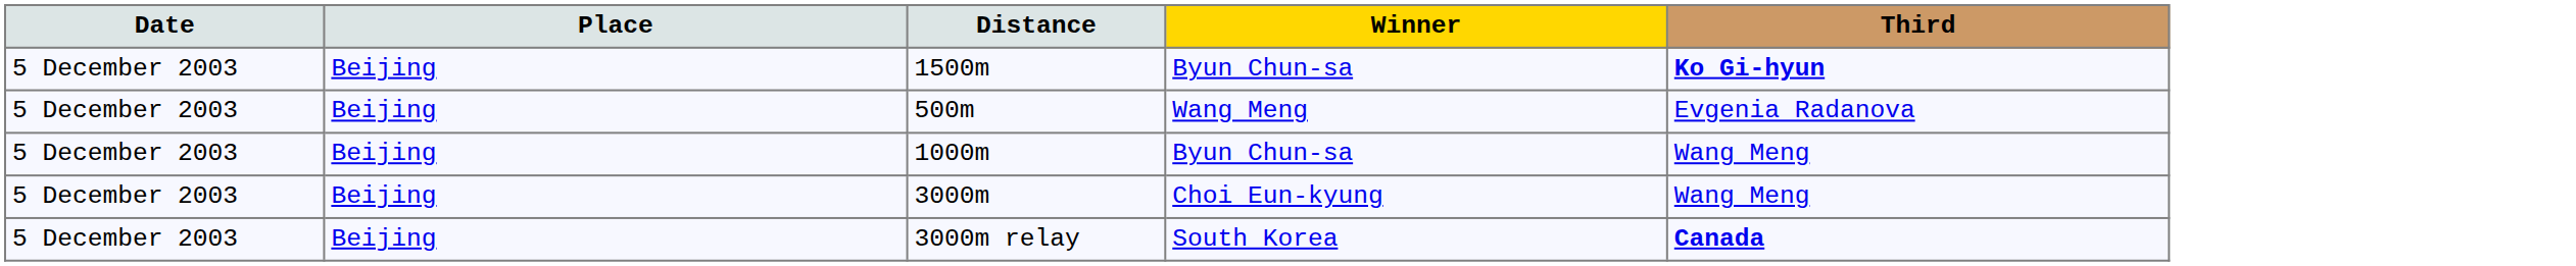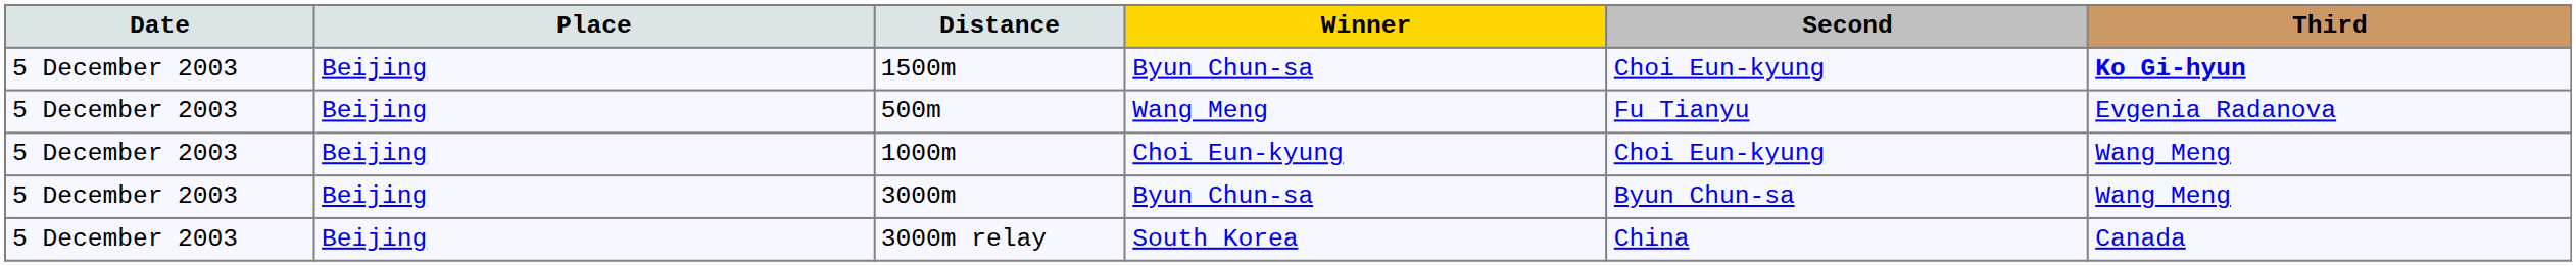+ column: Second | Choi Eun-kyung | Fu Tianyu | Choi Eun-kyung | Byun Chun-sa | China
1000m | Winner: Byun Chun-sa -> Choi Eun-kyung
3000m | Winner: Choi Eun-kyung -> Byun Chun-sa
3000m relay | Third: bold -> normal
